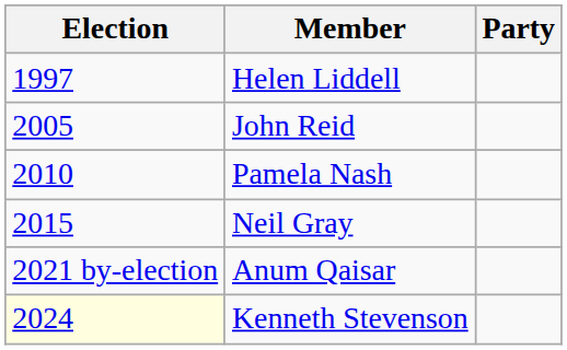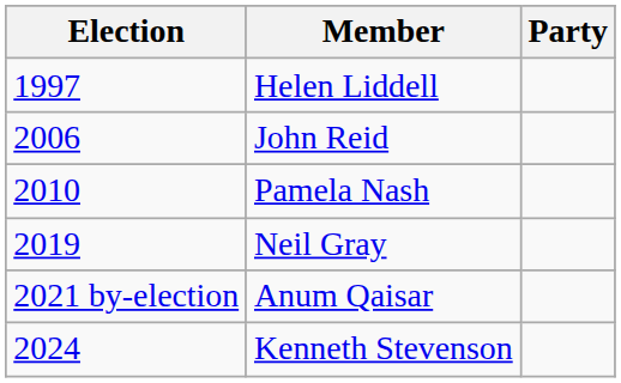John Reid | Election: 2005 -> 2006
Neil Gray | Election: 2015 -> 2019
Kenneth Stevenson | Election: lightyellow background -> no background
